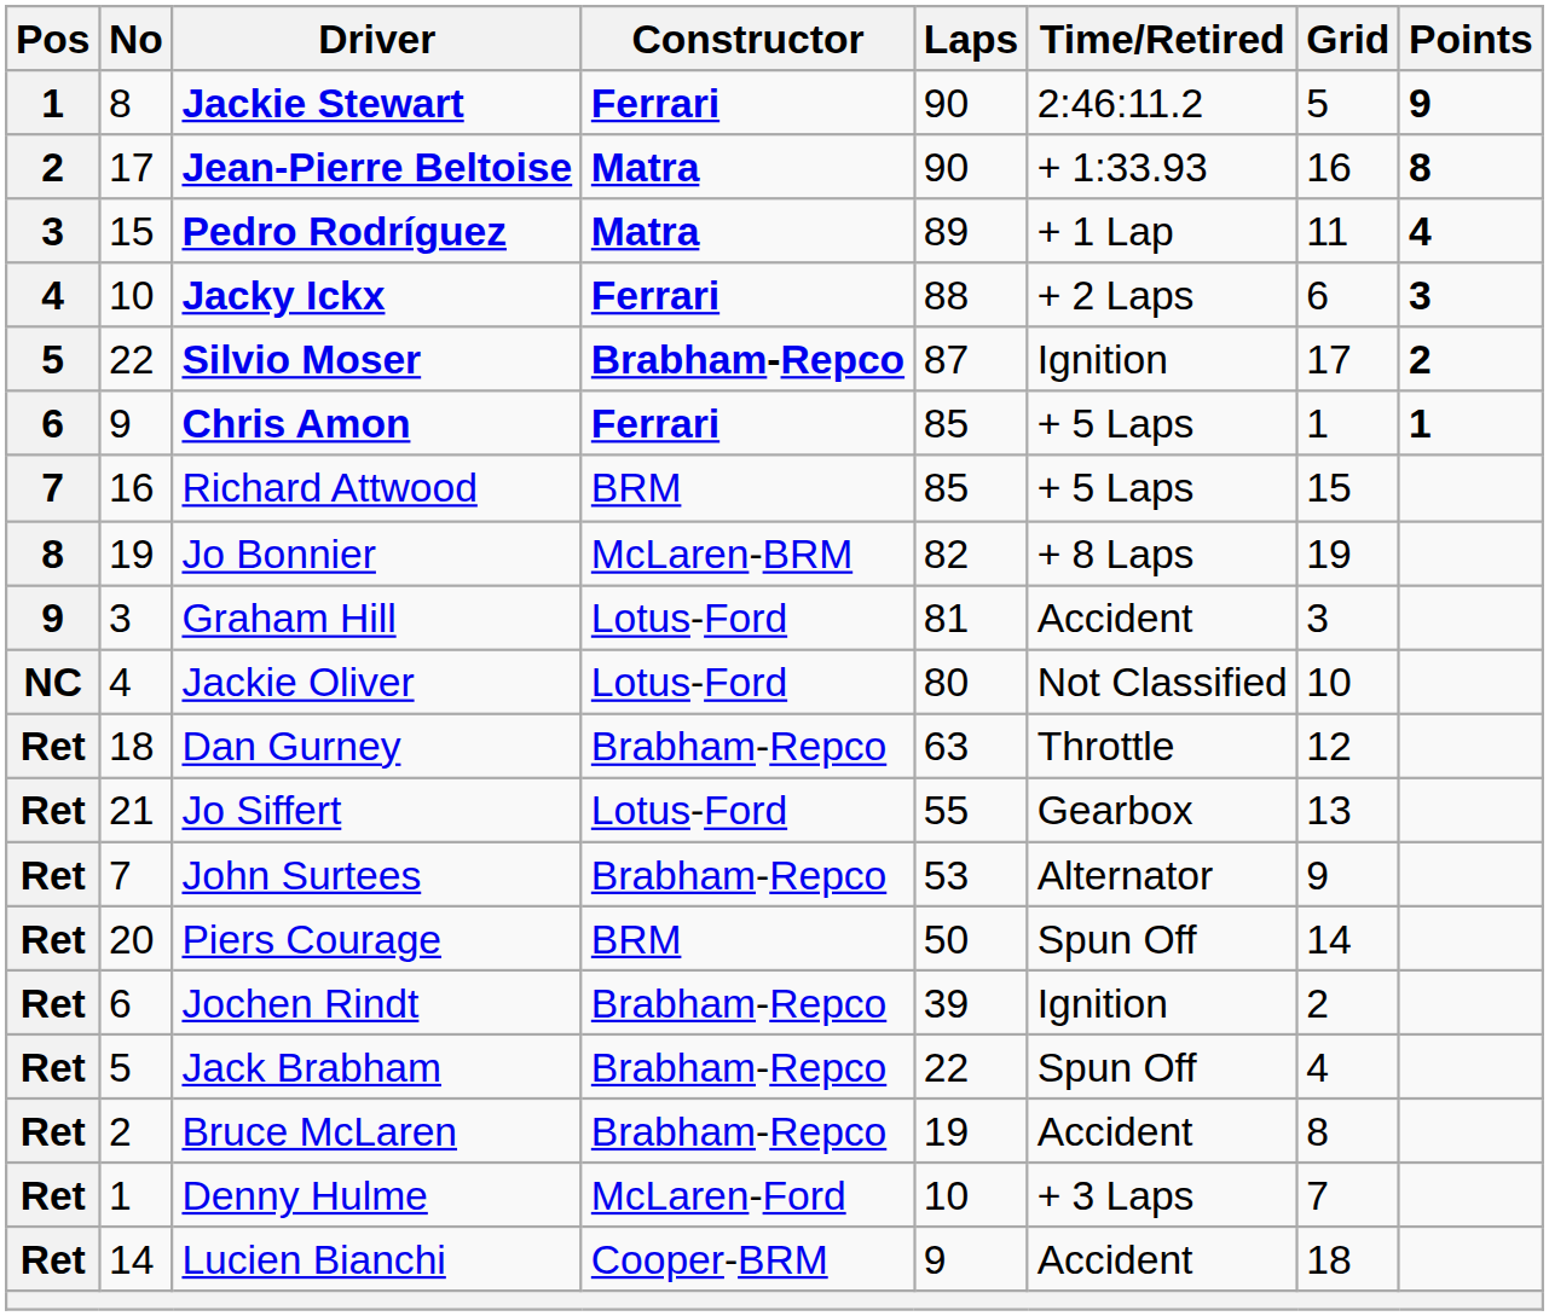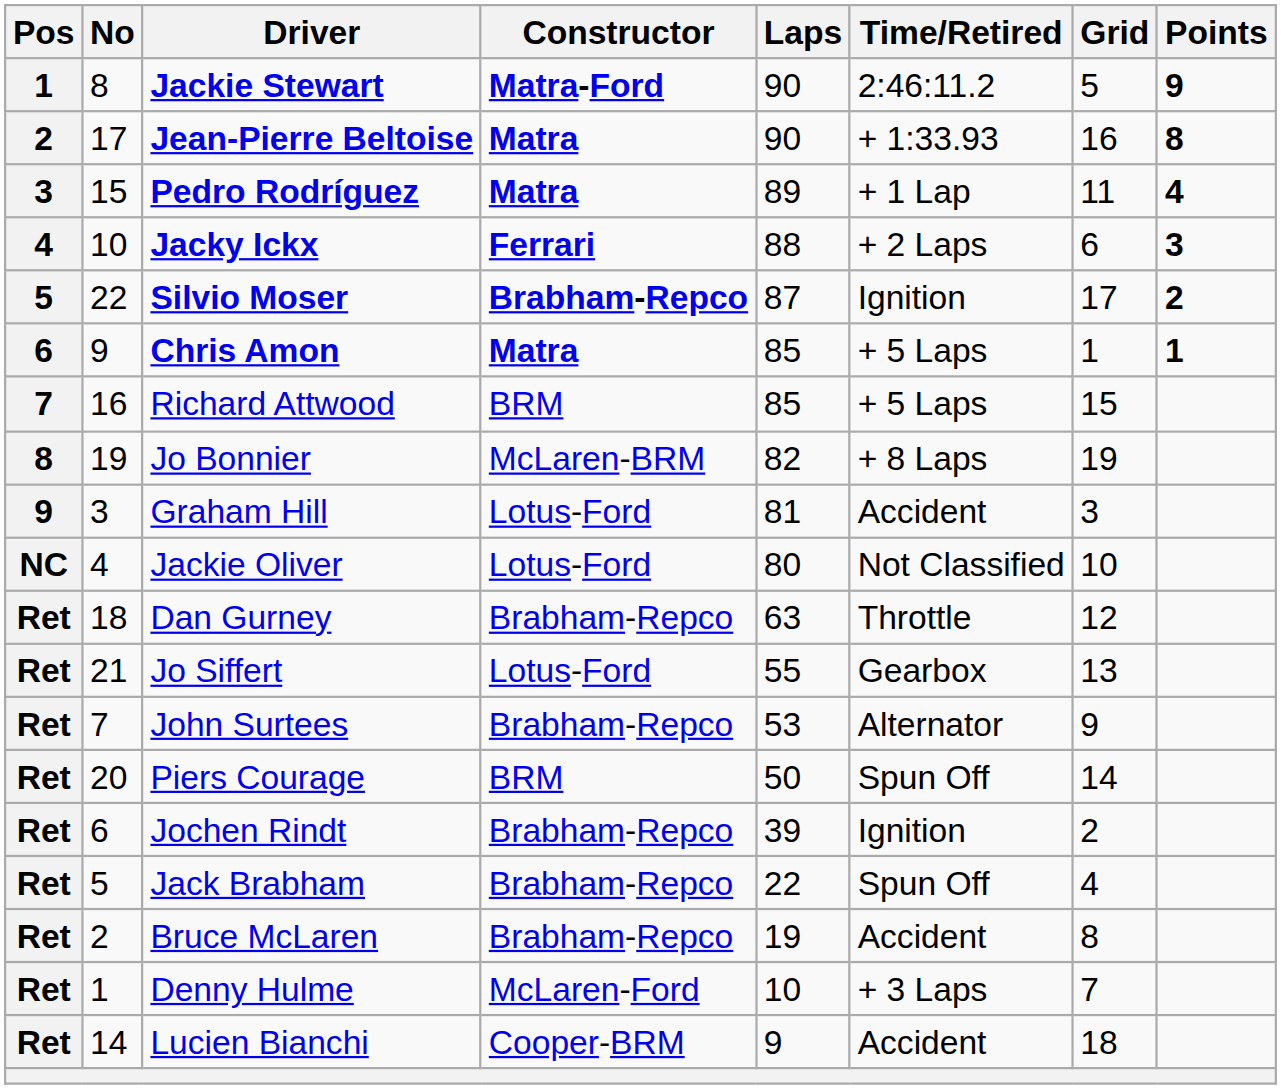Jackie Stewart | Constructor: Ferrari -> Matra-Ford
Chris Amon | Constructor: Ferrari -> Matra
